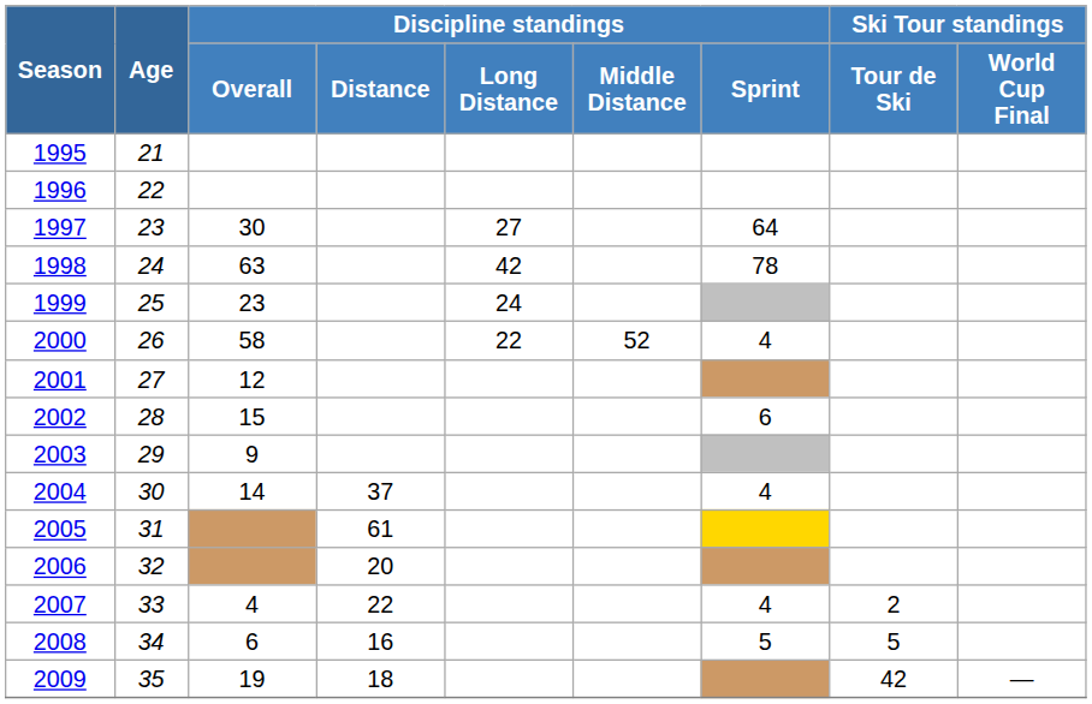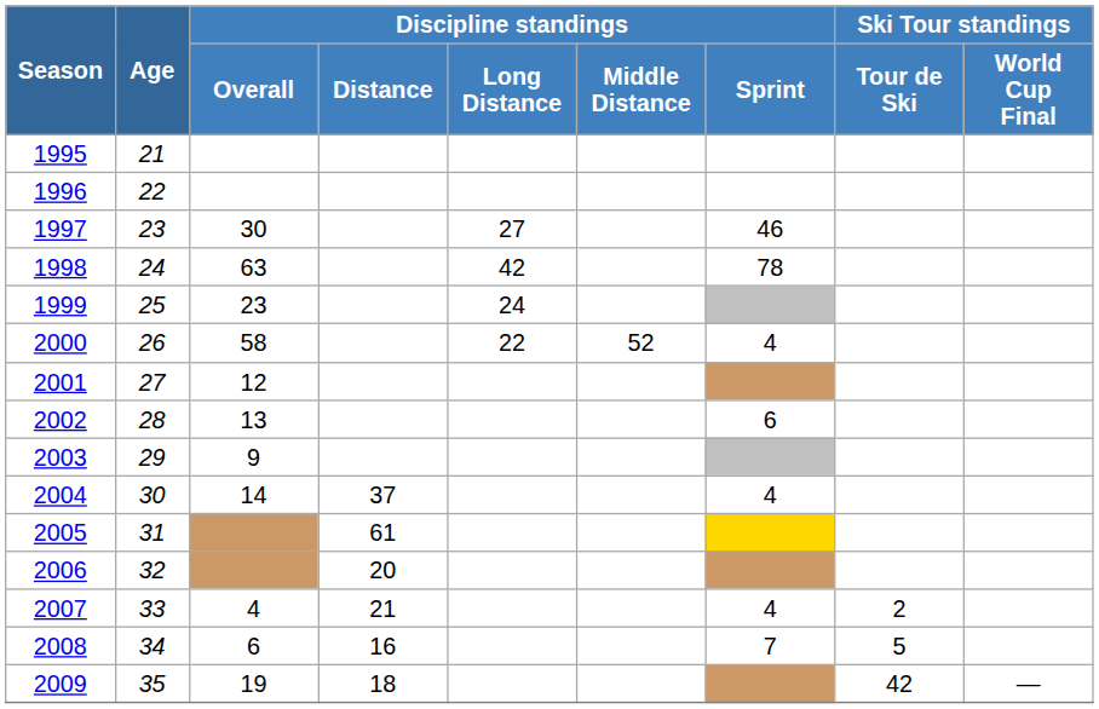1997 | Discipline standings / Sprint: 64 -> 46
2002 | Discipline standings / Overall: 15 -> 13
2007 | Discipline standings / Distance: 22 -> 21
2008 | Discipline standings / Sprint: 5 -> 7
